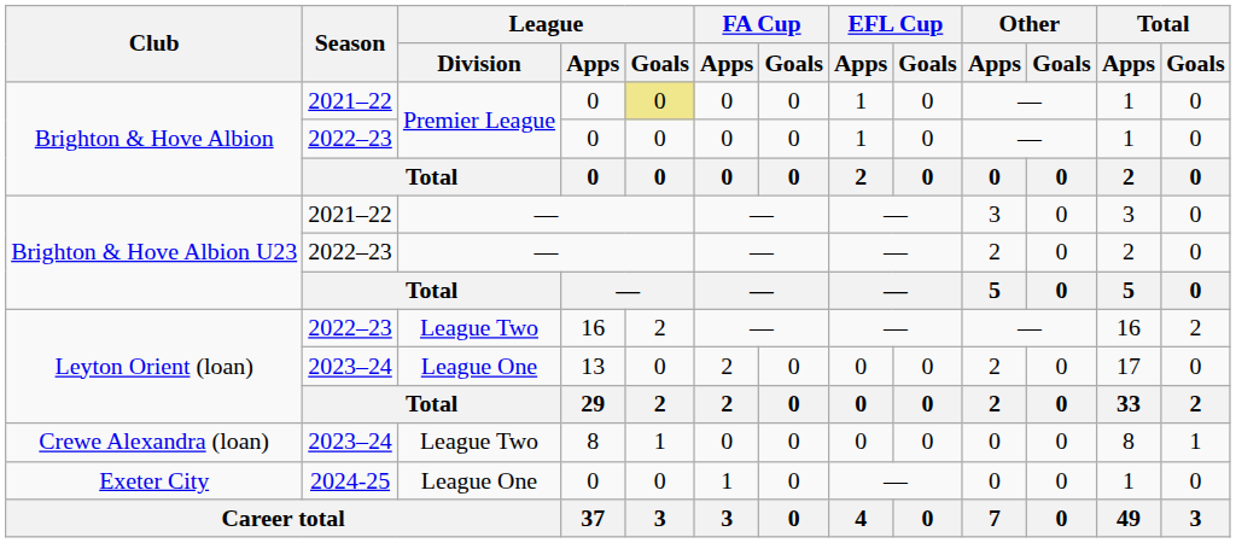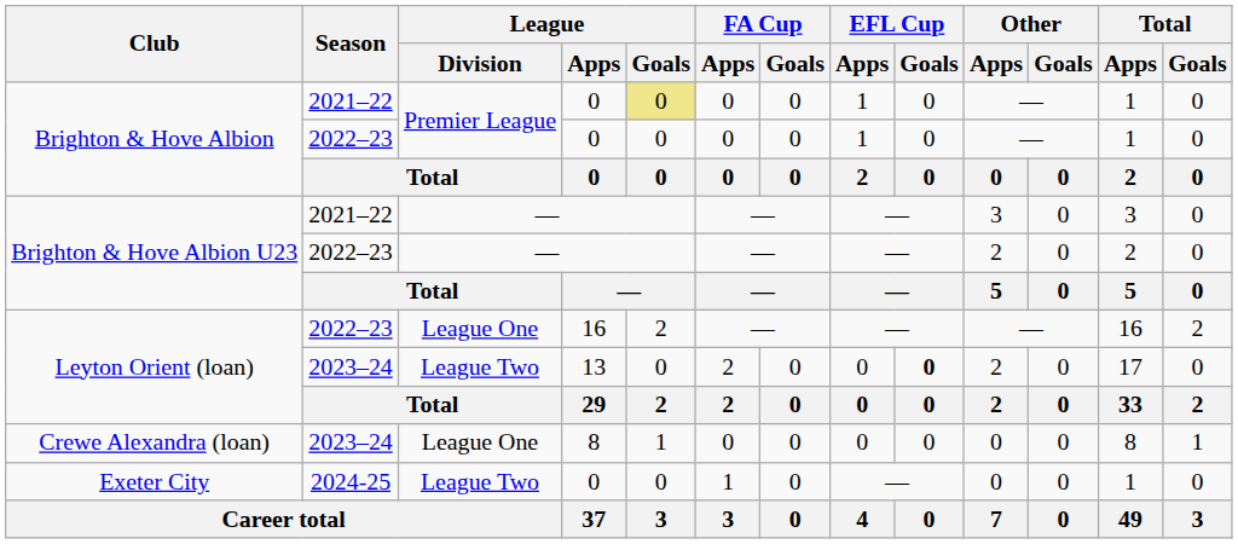Leyton Orient (loan) / 2022–23 | League / Division: League Two -> League One
Leyton Orient (loan) / 2023–24 | League / Division: League One -> League Two
Leyton Orient (loan) / 2023–24 | EFL Cup / Goals: normal -> bold
Crewe Alexandra (loan) | League / Division: League Two -> League One
Exeter City | League / Division: League One -> League Two
